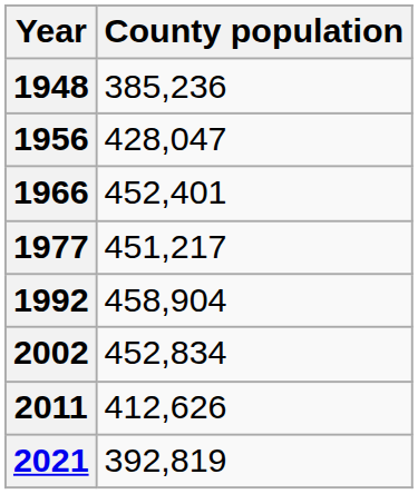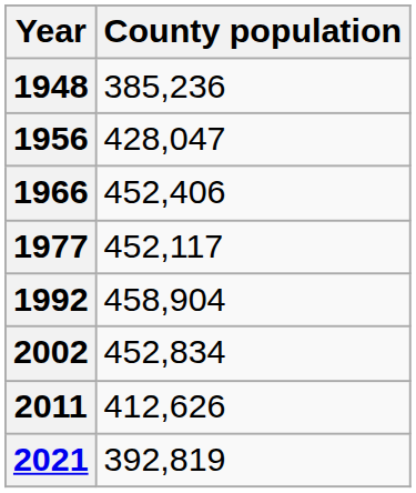1966 | County population: 452,401 -> 452,406
1977 | County population: 451,217 -> 452,117
